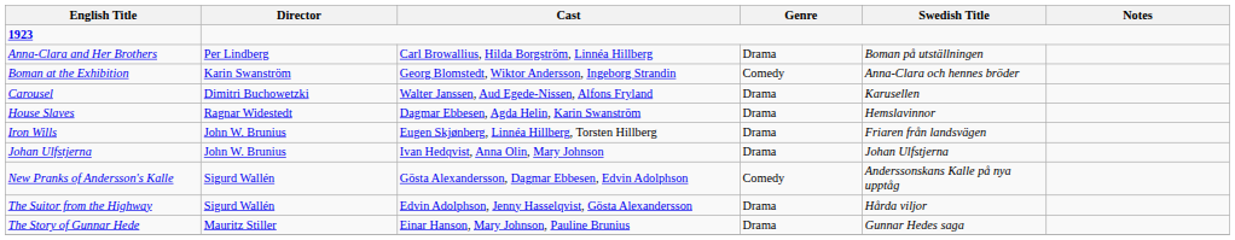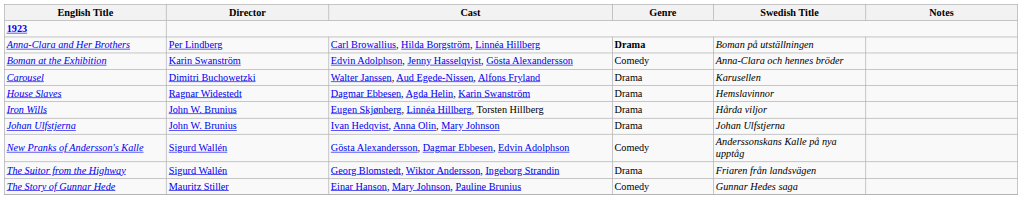Anna-Clara and Her Brothers | Genre: normal -> bold
Boman at the Exhibition | Cast: Georg Blomstedt, Wiktor Andersson, Ingeborg Strandin -> Edvin Adolphson, Jenny Hasselqvist, Gösta Alexandersson
Iron Wills | Swedish Title: Friaren från landsvägen -> Hårda viljor
The Suitor from the Highway | Cast: Edvin Adolphson, Jenny Hasselqvist, Gösta Alexandersson -> Georg Blomstedt, Wiktor Andersson, Ingeborg Strandin
The Suitor from the Highway | Swedish Title: Hårda viljor -> Friaren från landsvägen
The Story of Gunnar Hede | Genre: Drama -> Comedy
